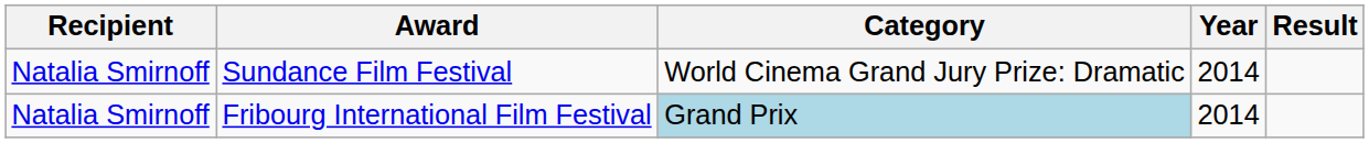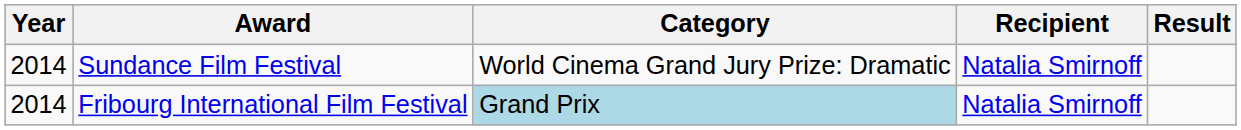columns swapped: Year <-> Recipient
